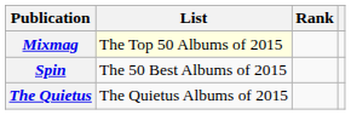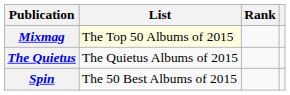rows swapped: The Quietus <-> Spin
